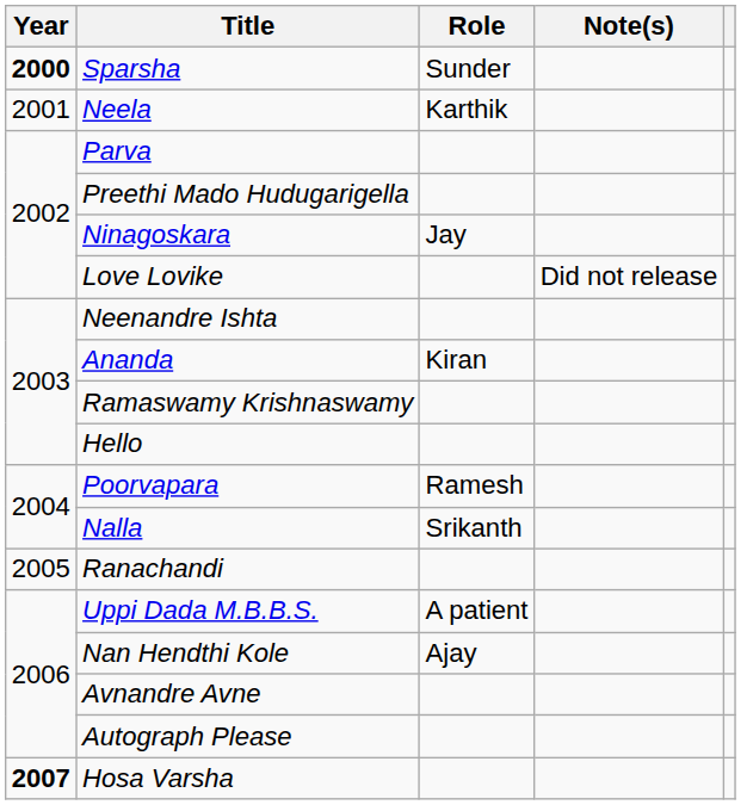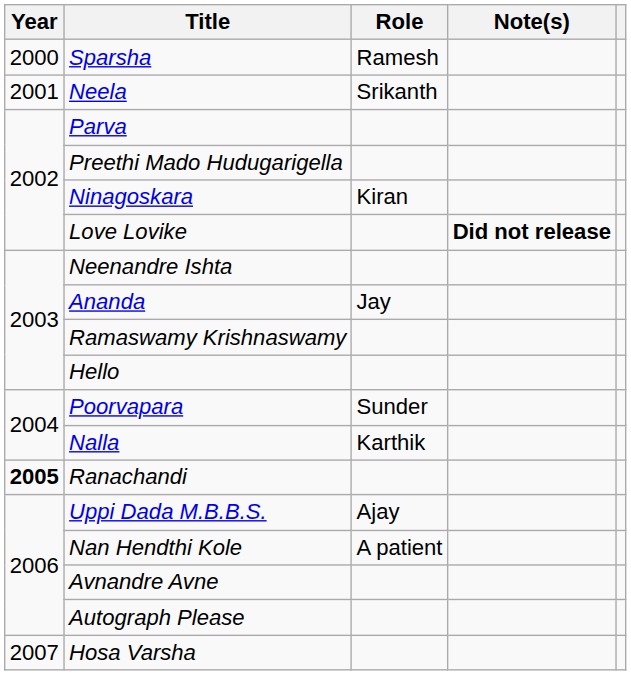Sparsha | Year: bold -> normal
Sparsha | Role: Sunder -> Ramesh
Neela | Role: Karthik -> Srikanth
Ninagoskara | Role: Jay -> Kiran
Love Lovike | Note(s): normal -> bold
Ananda | Role: Kiran -> Jay
Poorvapara | Role: Ramesh -> Sunder
Nalla | Role: Srikanth -> Karthik
Ranachandi | Year: normal -> bold
Uppi Dada M.B.B.S. | Role: A patient -> Ajay
Nan Hendthi Kole | Role: Ajay -> A patient
Hosa Varsha | Year: bold -> normal
